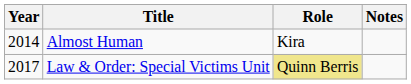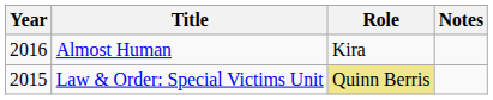Almost Human | Year: 2014 -> 2016
Law & Order: Special Victims Unit | Year: 2017 -> 2015
